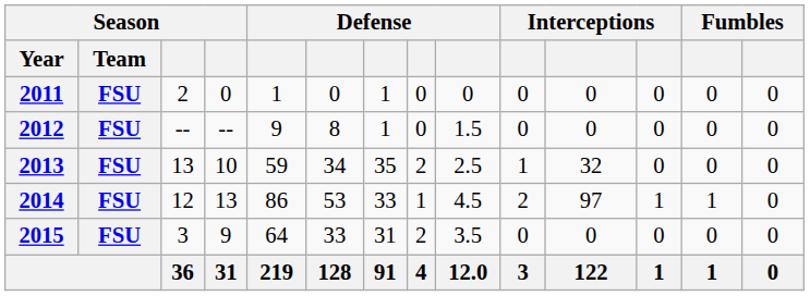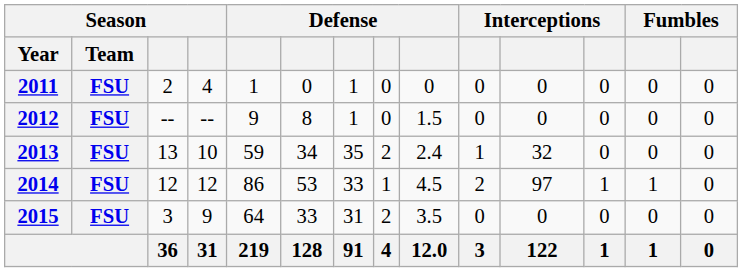2011 | column 4: 0 -> 4
2013 | column 9: 2.5 -> 2.4
2014 | column 4: 13 -> 12
